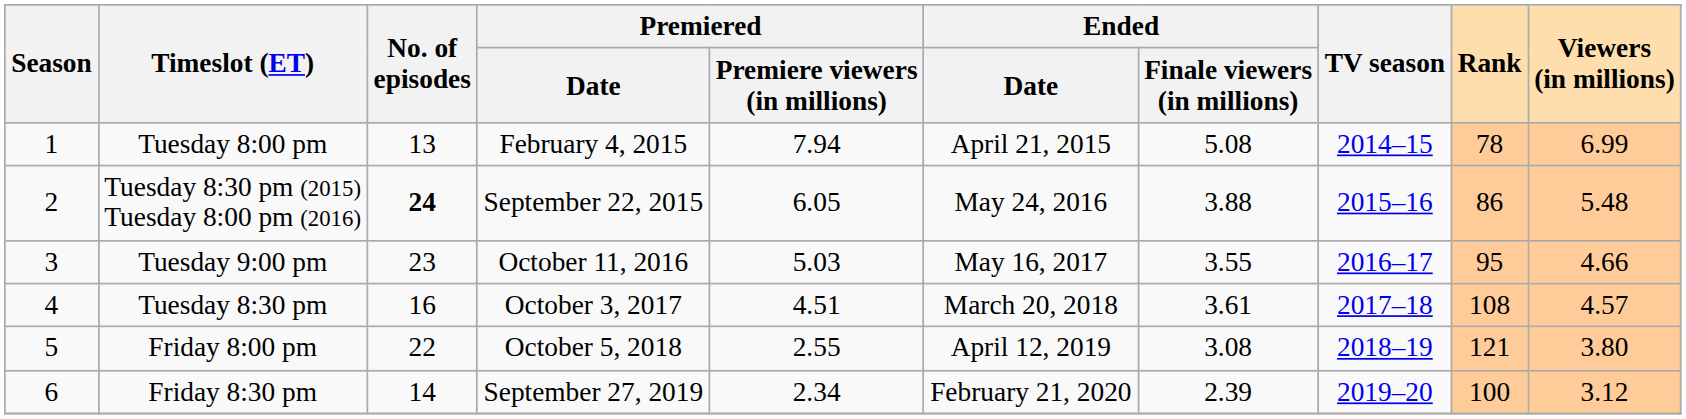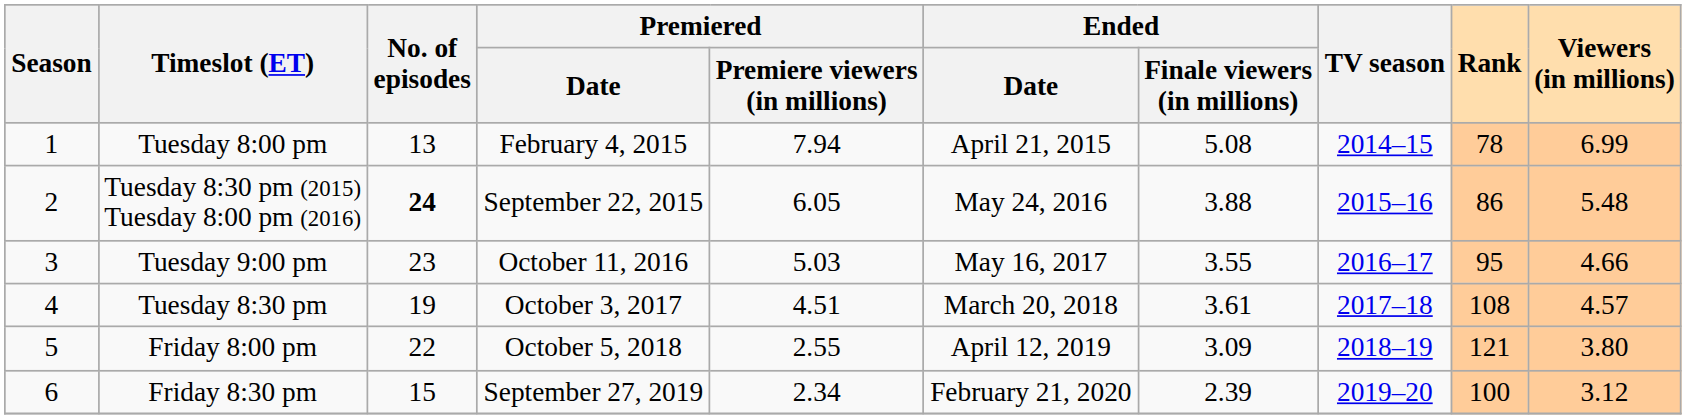Tuesday 8:30 pm | No. of episodes: 16 -> 19
Friday 8:00 pm | Ended / Finale viewers (in millions): 3.08 -> 3.09
Friday 8:30 pm | No. of episodes: 14 -> 15
